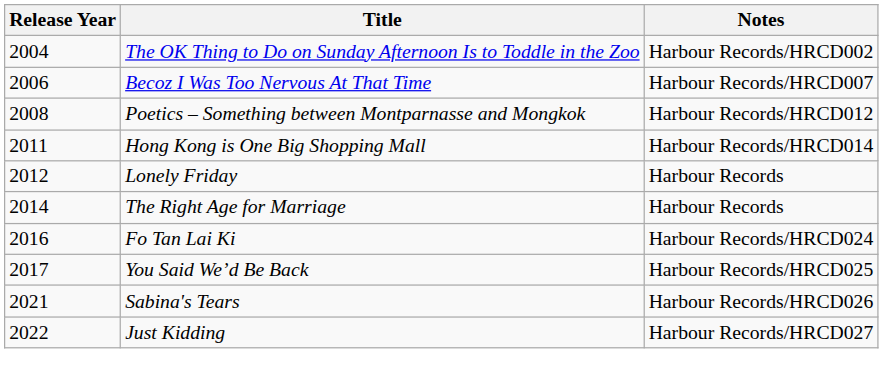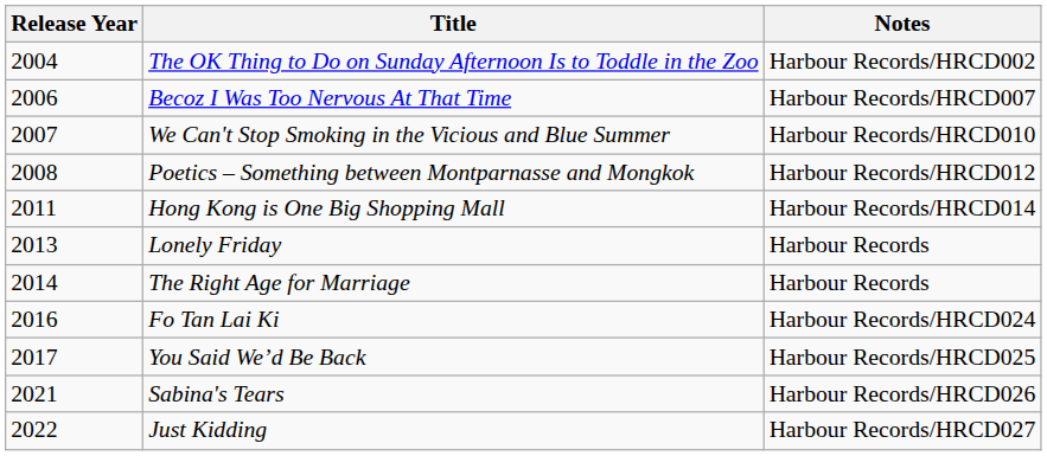+ row: 2007 | We Can't Stop Smoking in the Vicious and Blue Summer | Harbour Records/HRCD010
Lonely Friday | Release Year: 2012 -> 2013
